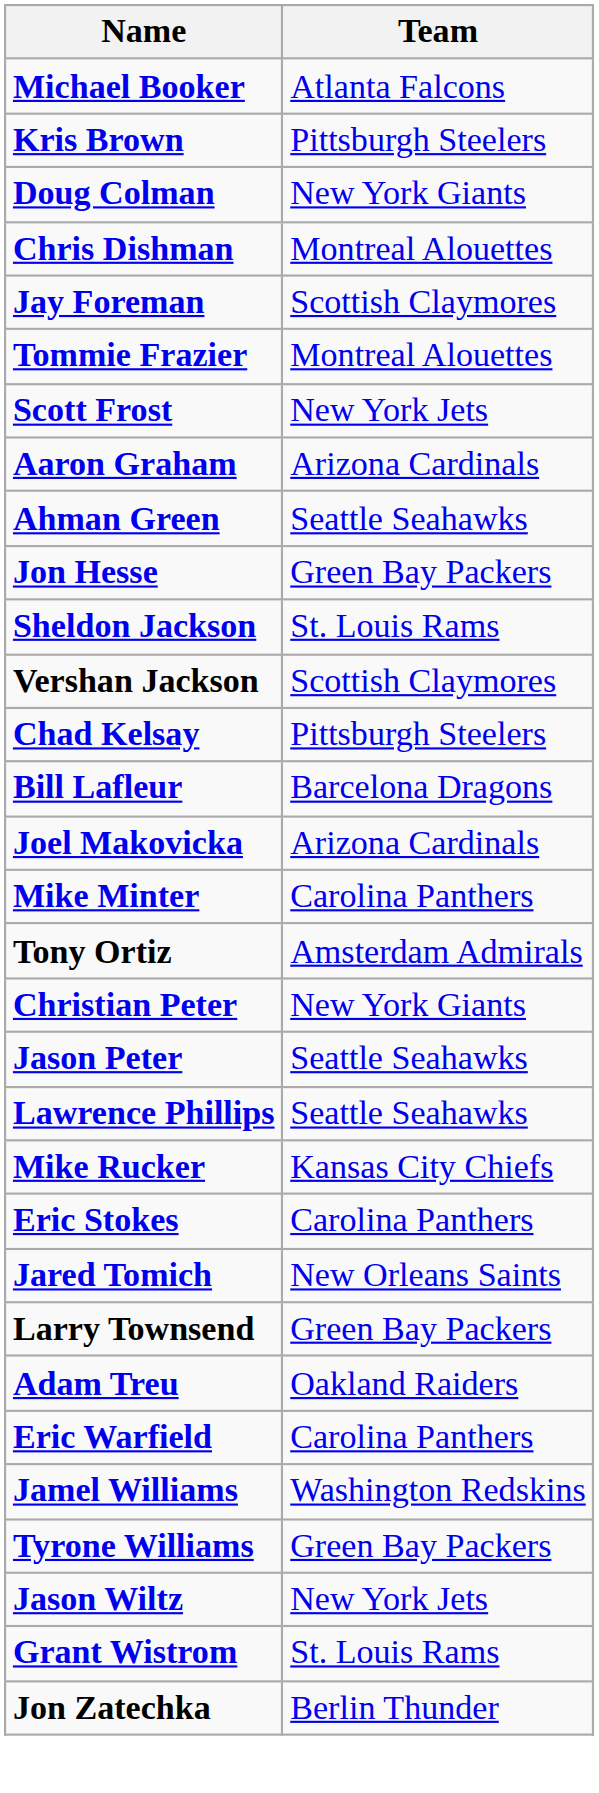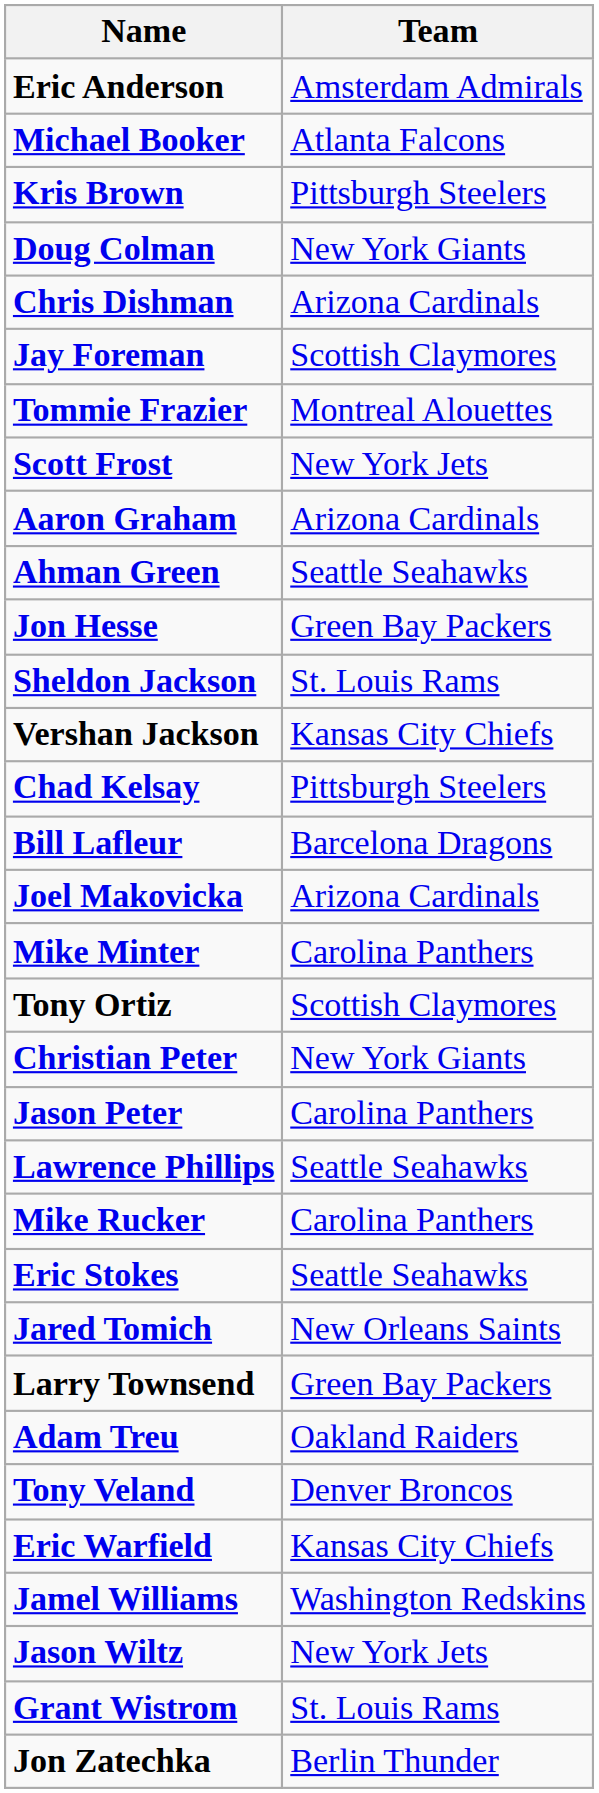+ row: Eric Anderson | Amsterdam Admirals
Chris Dishman | Team: Montreal Alouettes -> Arizona Cardinals
Vershan Jackson | Team: Scottish Claymores -> Kansas City Chiefs
Tony Ortiz | Team: Amsterdam Admirals -> Scottish Claymores
Jason Peter | Team: Seattle Seahawks -> Carolina Panthers
Mike Rucker | Team: Kansas City Chiefs -> Carolina Panthers
Eric Stokes | Team: Carolina Panthers -> Seattle Seahawks
+ row: Tony Veland | Denver Broncos
Eric Warfield | Team: Carolina Panthers -> Kansas City Chiefs
- row: Tyrone Williams | Green Bay Packers
